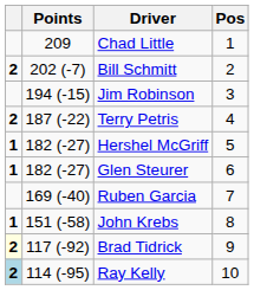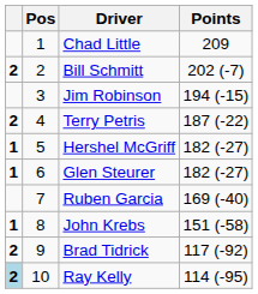columns swapped: Pos <-> Points
Brad Tidrick | column 1: lightyellow background -> no background
